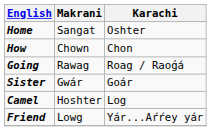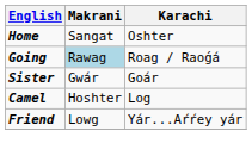- row: How | Chown | Chon
Going | Makrani: no background -> lightblue background
